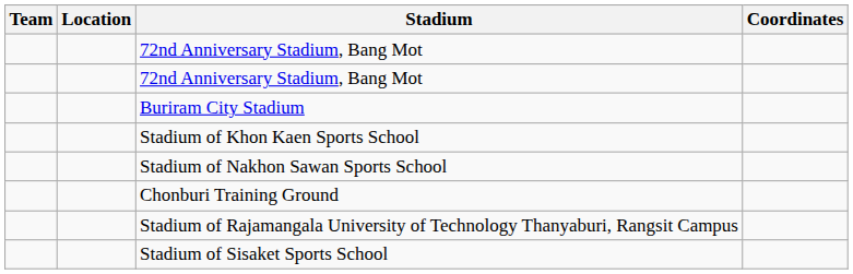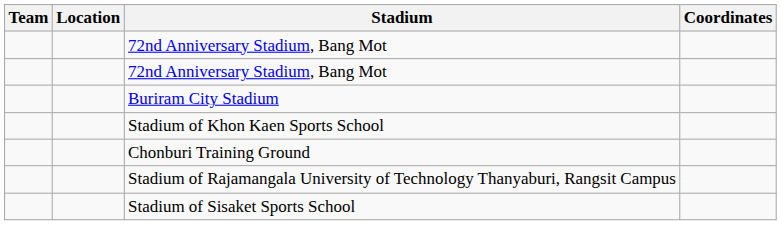- row: Stadium of Nakhon Sawan Sports School
